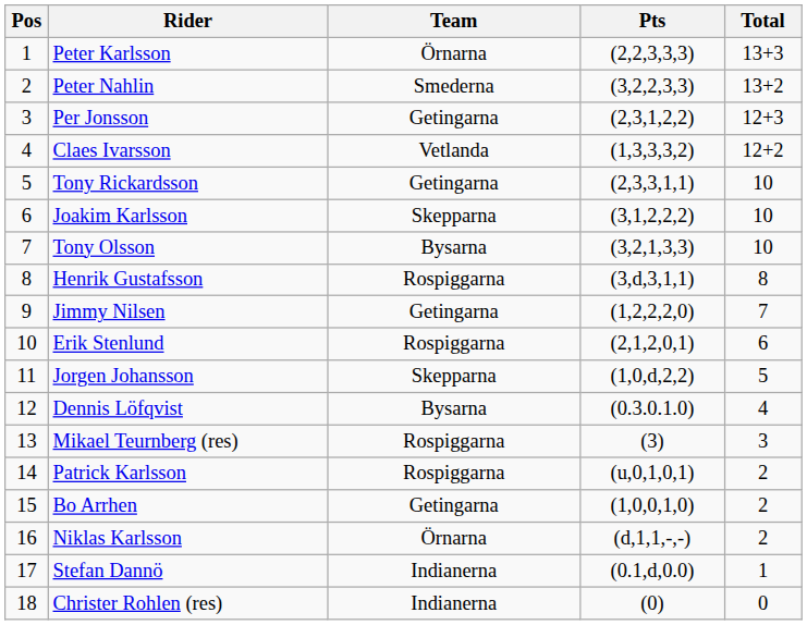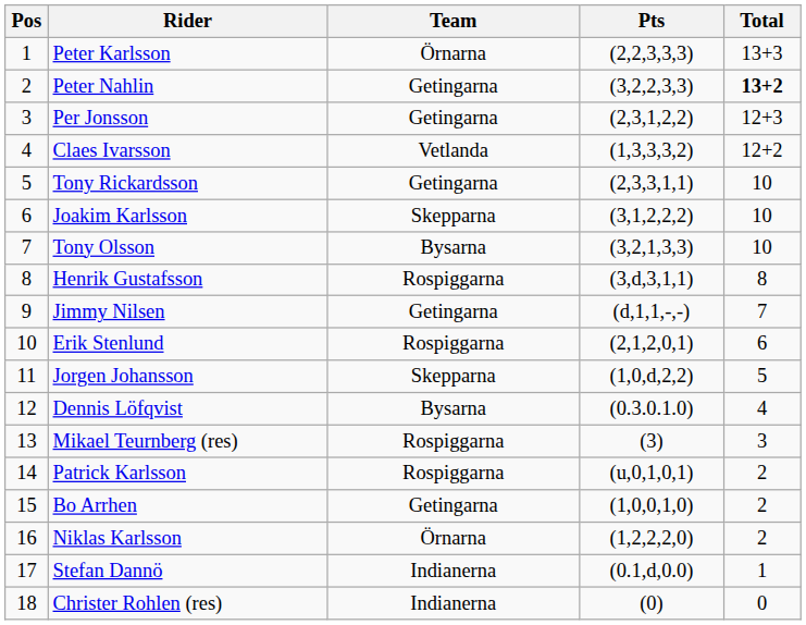Peter Nahlin | Team: Smederna -> Getingarna
Peter Nahlin | Total: normal -> bold
Jimmy Nilsen | Pts: (1,2,2,2,0) -> (d,1,1,-,-)
Niklas Karlsson | Pts: (d,1,1,-,-) -> (1,2,2,2,0)
